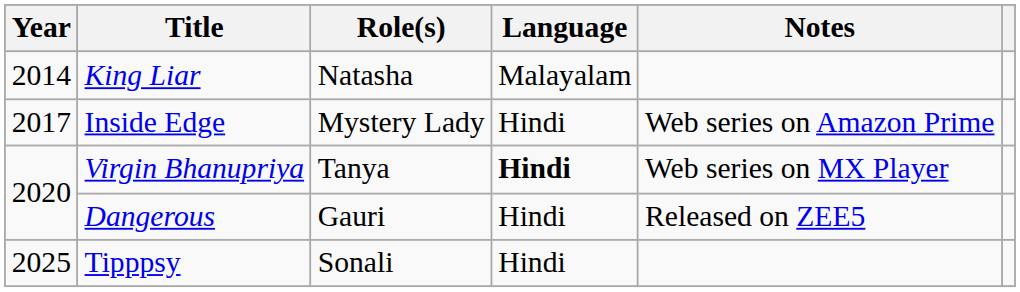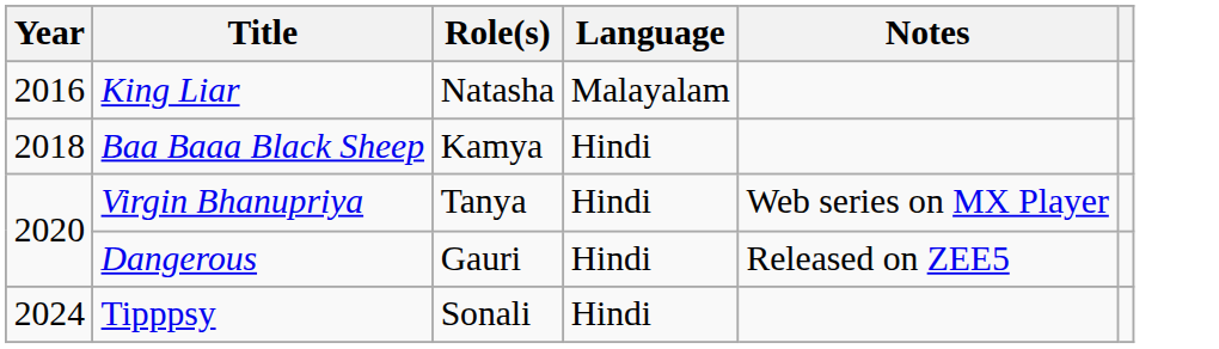King Liar | Year: 2014 -> 2016
- row: 2017 | Inside Edge | Mystery Lady | Hindi | Web series on Amazon Prime
+ row: 2018 | Baa Baaa Black Sheep | Kamya | Hindi
Virgin Bhanupriya | Language: bold -> normal
Tipppsy | Year: 2025 -> 2024
